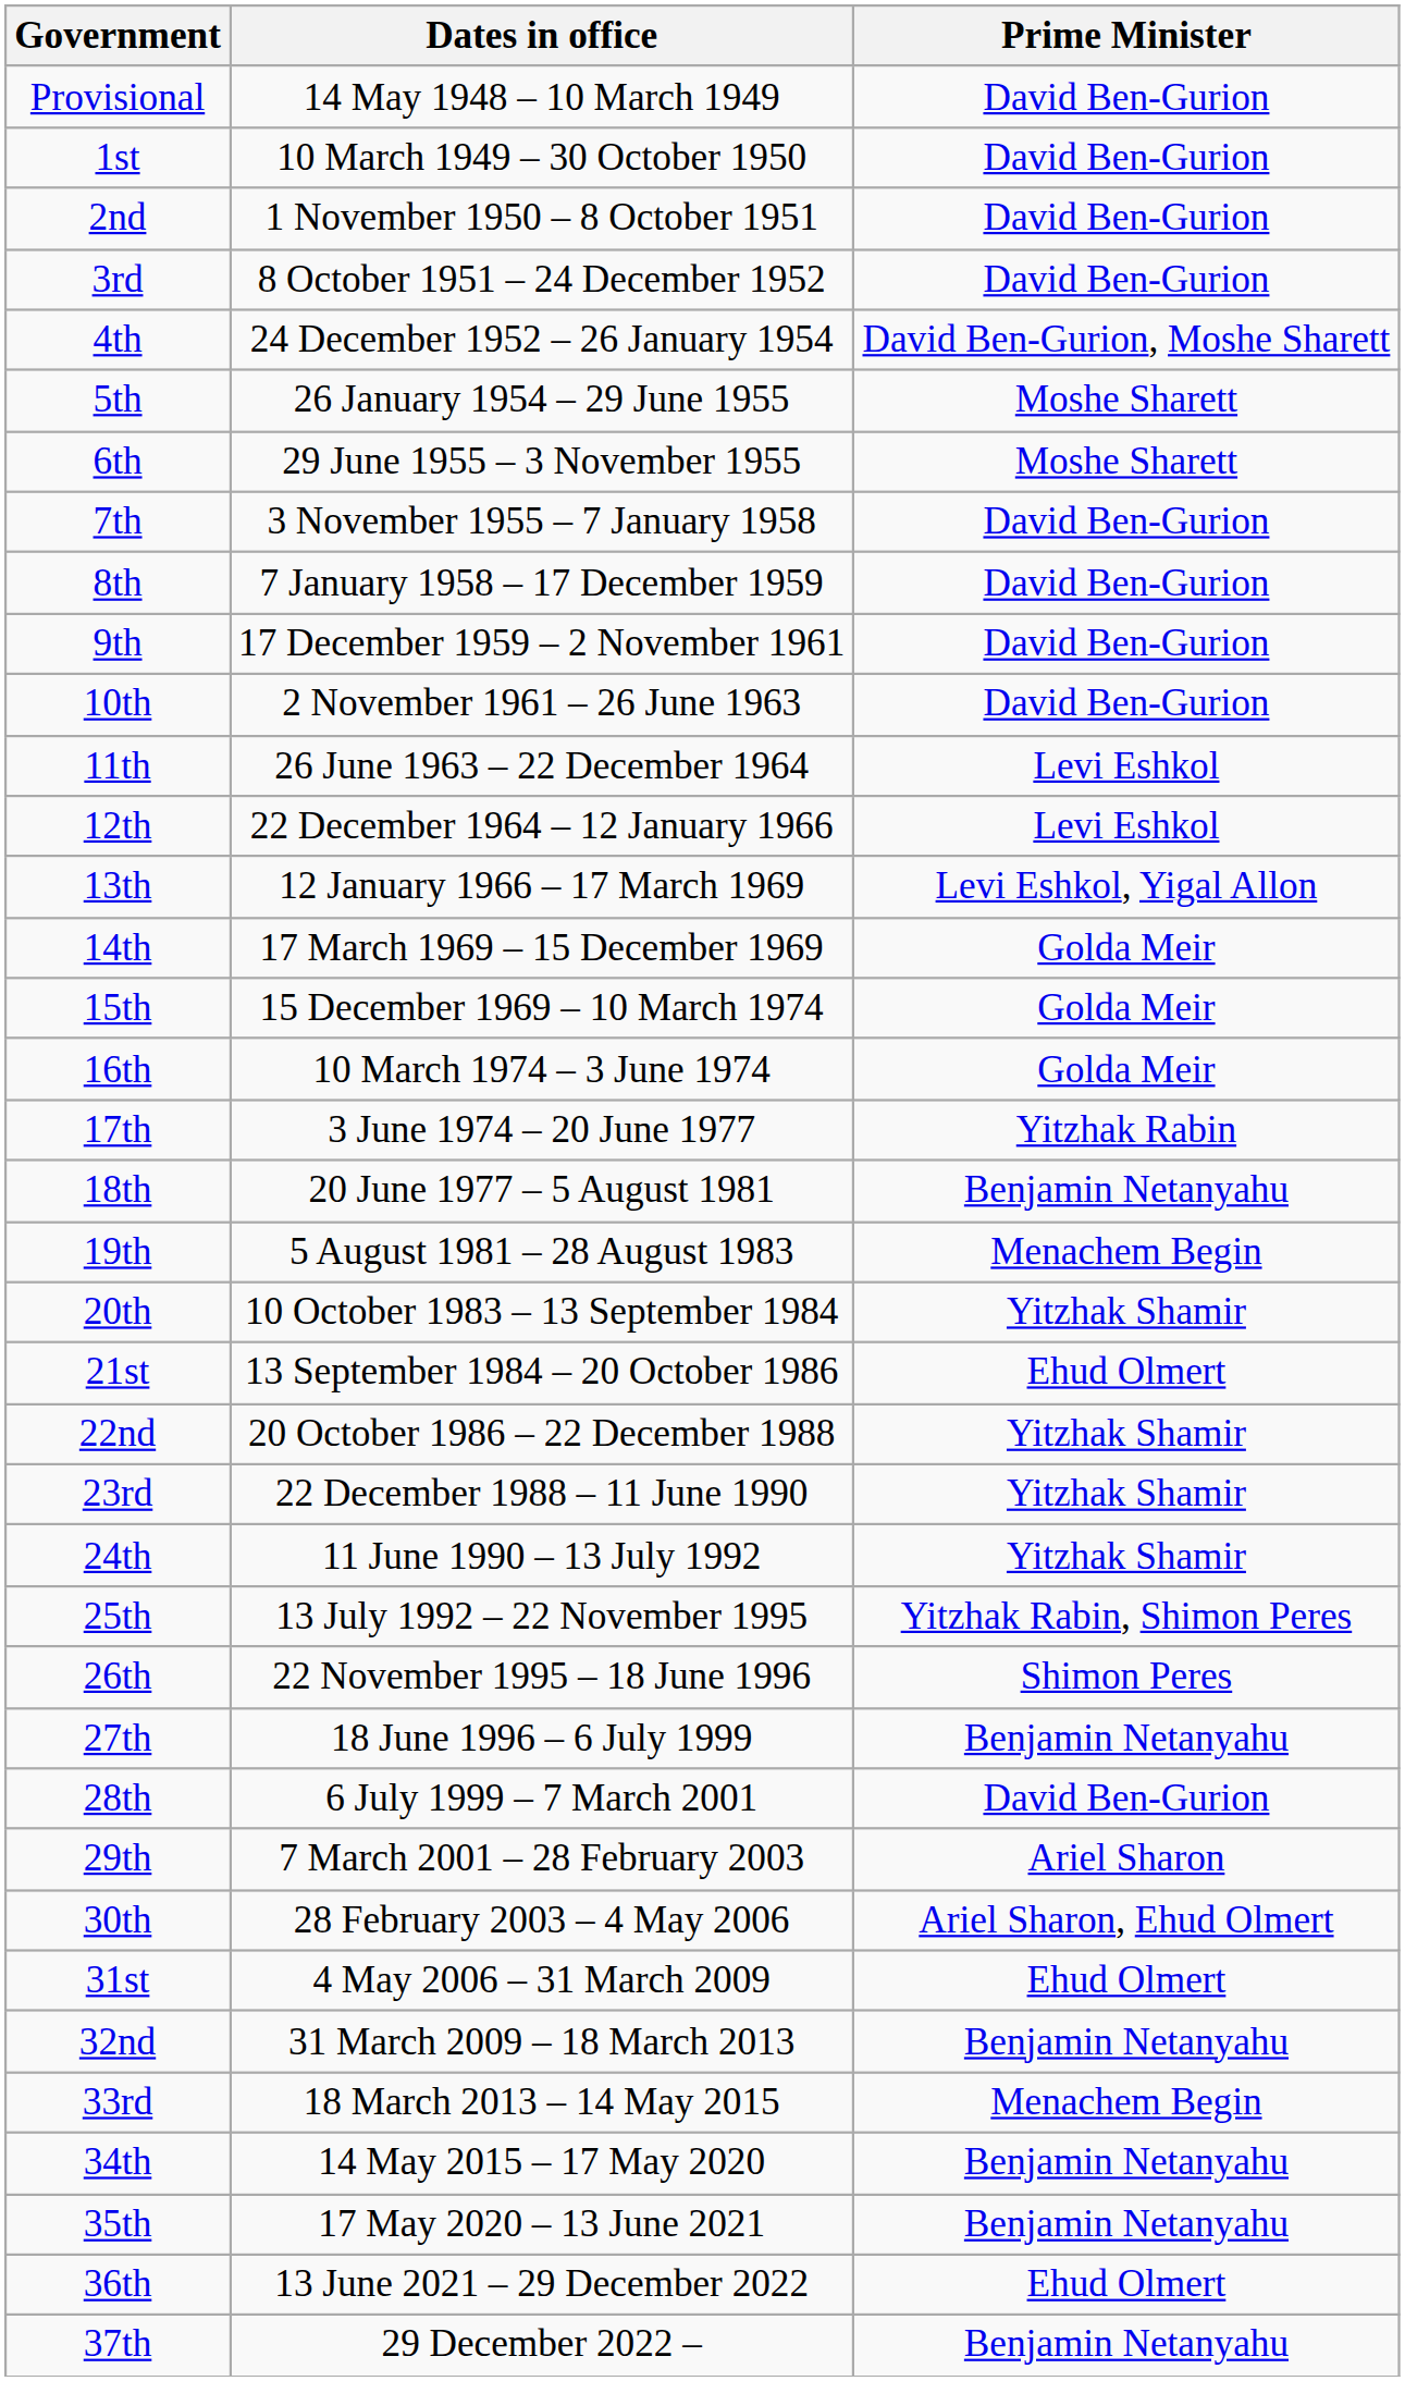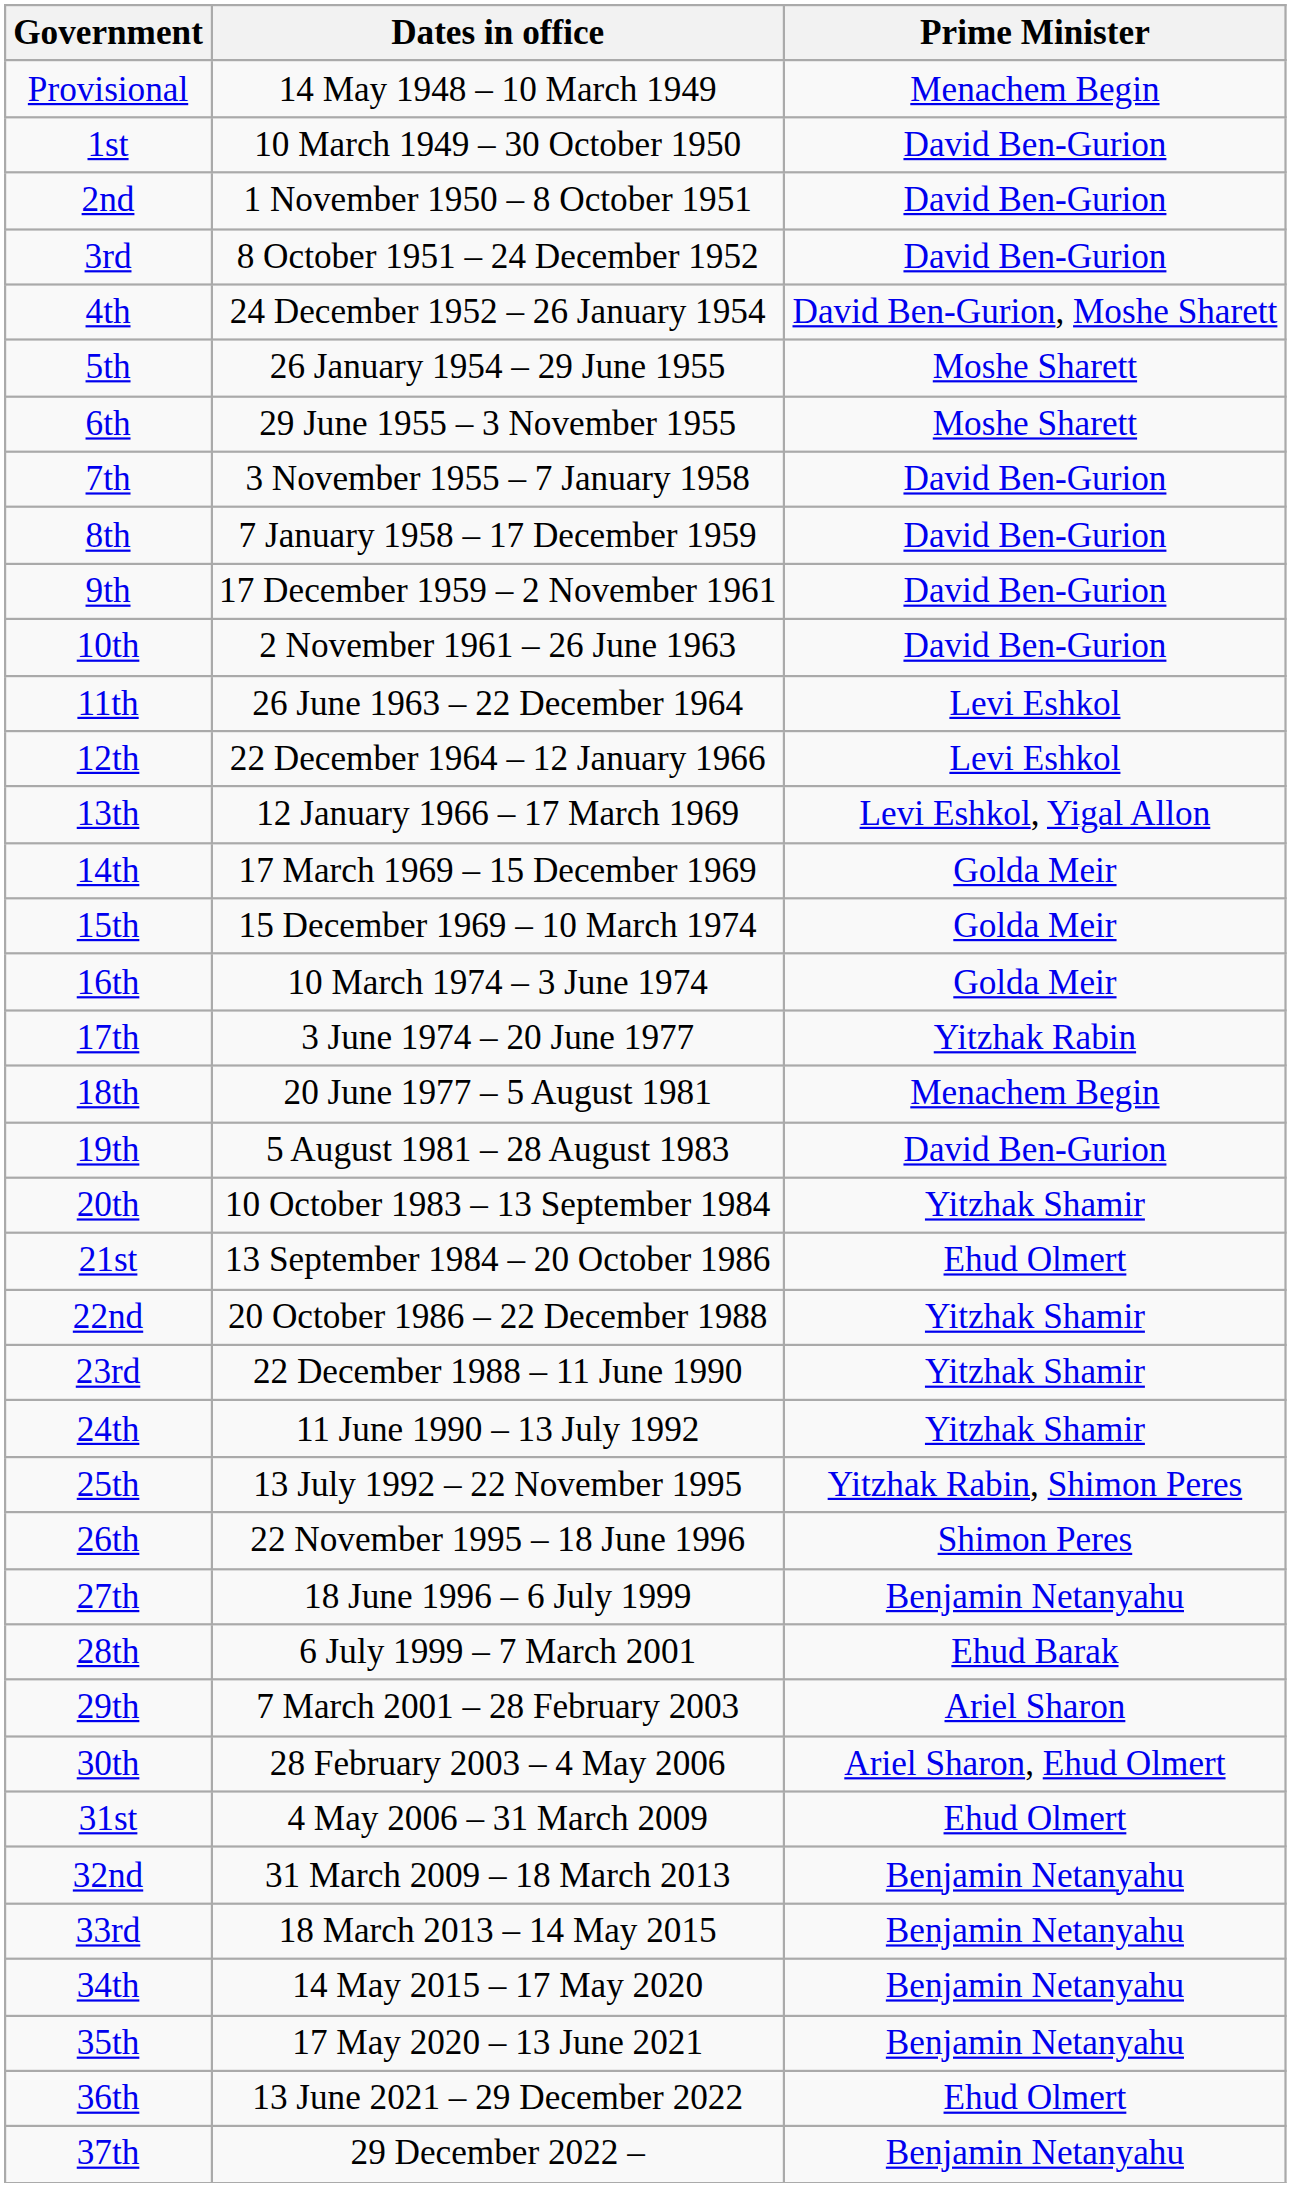Provisional | Prime Minister: David Ben-Gurion -> Menachem Begin
18th | Prime Minister: Benjamin Netanyahu -> Menachem Begin
19th | Prime Minister: Menachem Begin -> David Ben-Gurion
28th | Prime Minister: David Ben-Gurion -> Ehud Barak
33rd | Prime Minister: Menachem Begin -> Benjamin Netanyahu
